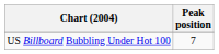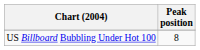US Billboard Bubbling Under Hot 100 | Peak position: 7 -> 8
